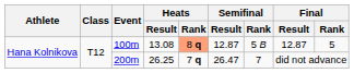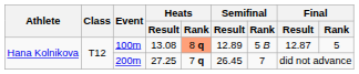100m | Semifinal / Result: 12.87 -> 12.89
200m | Heats / Result: 26.25 -> 27.25
200m | Semifinal / Result: 26.47 -> 26.45
